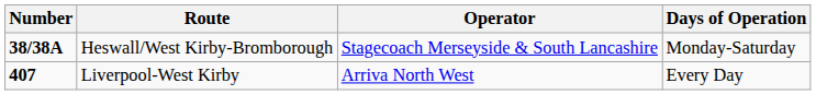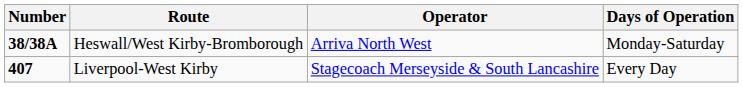Heswall/West Kirby-Bromborough | Operator: Stagecoach Merseyside & South Lancashire -> Arriva North West
Liverpool-West Kirby | Operator: Arriva North West -> Stagecoach Merseyside & South Lancashire
